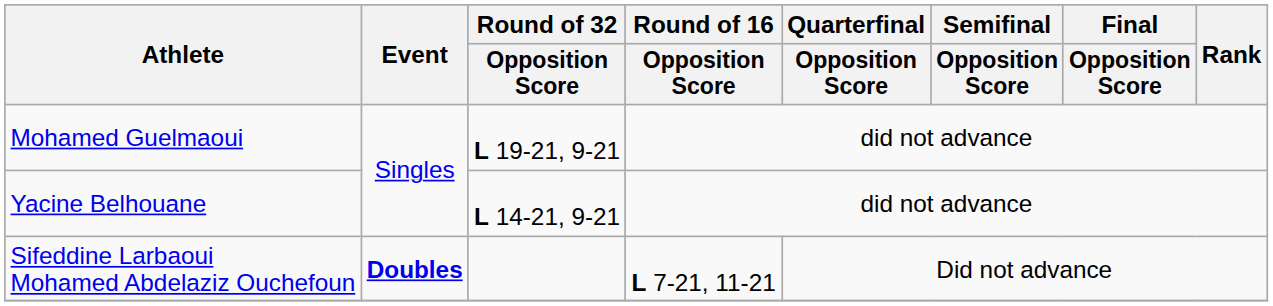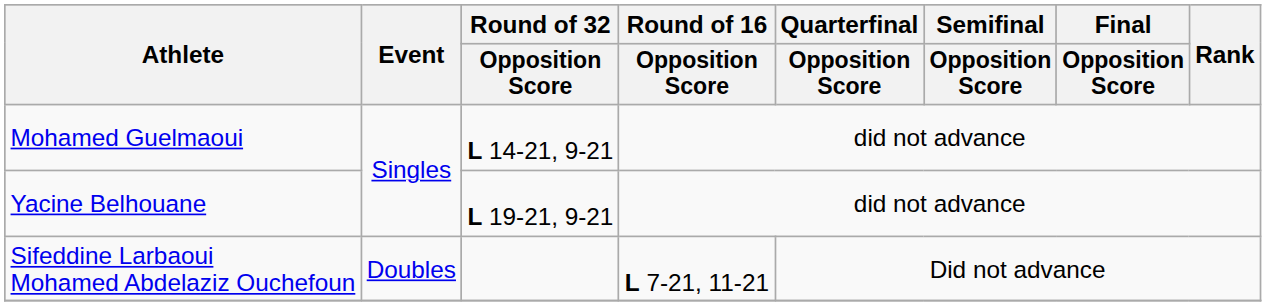Mohamed Guelmaoui | Round of 32 / Opposition Score: L 19-21, 9-21 -> L 14-21, 9-21
Yacine Belhouane | Round of 32 / Opposition Score: L 14-21, 9-21 -> L 19-21, 9-21
Sifeddine Larbaoui Mohamed Abdelaziz Ouchefoun | Event: bold -> normal
